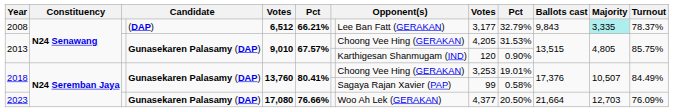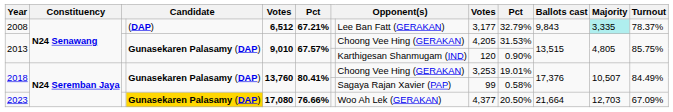2008 | column 6: 66.21% -> 67.21%
2023 | column 4: no background -> gold background
2023 | Turnout: 76.09% -> 67.09%
